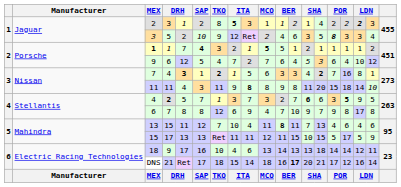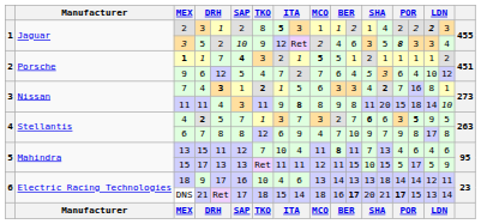DNS | column 15: normal -> bold
DNS | column 16: 12 -> 15
DNS | column 17: 16 -> 13
